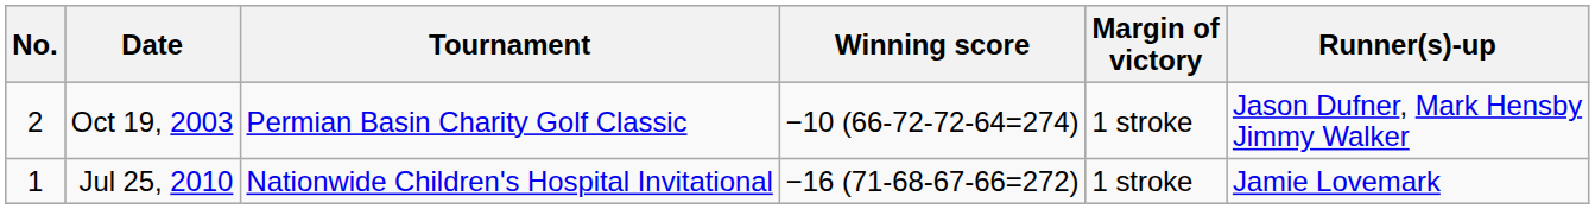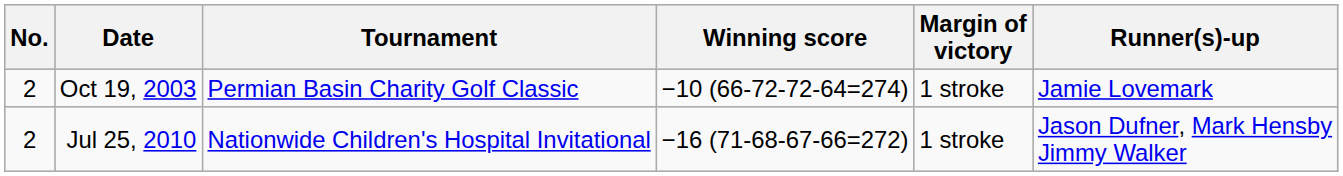Oct 19, 2003 | Runner(s)-up: Jason Dufner, Mark Hensby Jimmy Walker -> Jamie Lovemark
Jul 25, 2010 | No.: 1 -> 2
Jul 25, 2010 | Runner(s)-up: Jamie Lovemark -> Jason Dufner, Mark Hensby Jimmy Walker
